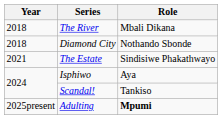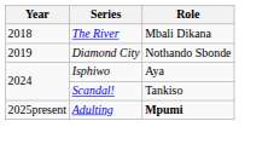Diamond City | Year: 2018 -> 2019
- row: 2021 | The Estate | Sindisiwe Phakathwayo
